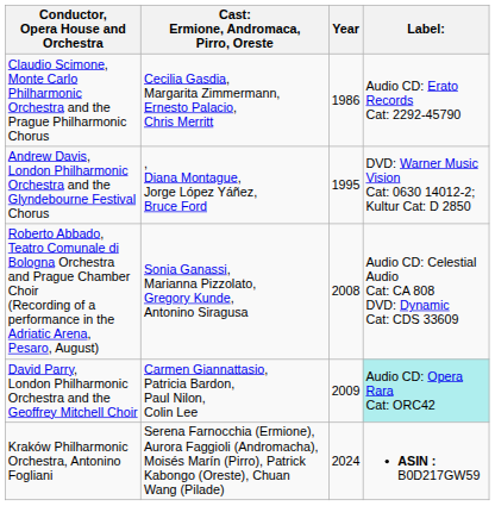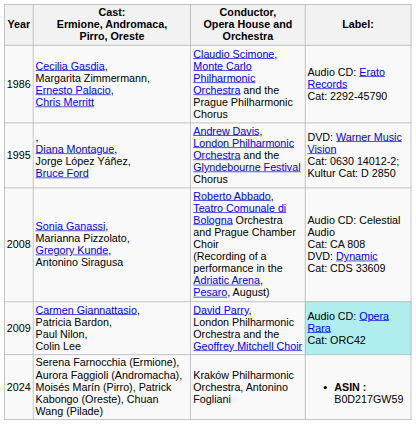columns swapped: Year <-> Conductor, Opera House and Orchestra
